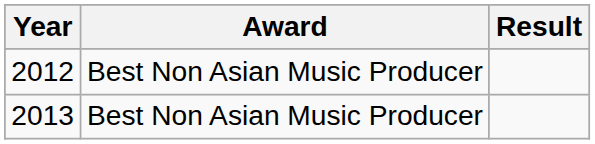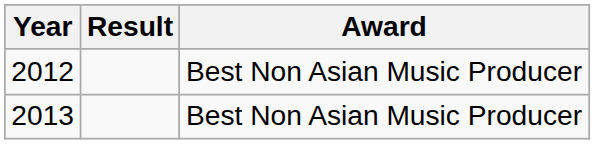columns swapped: Award <-> Result
